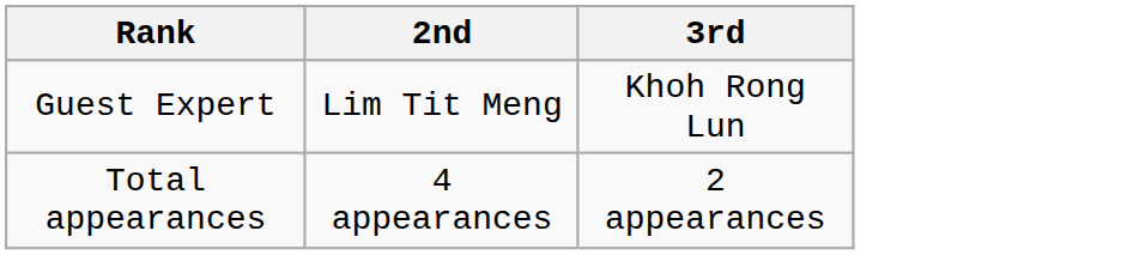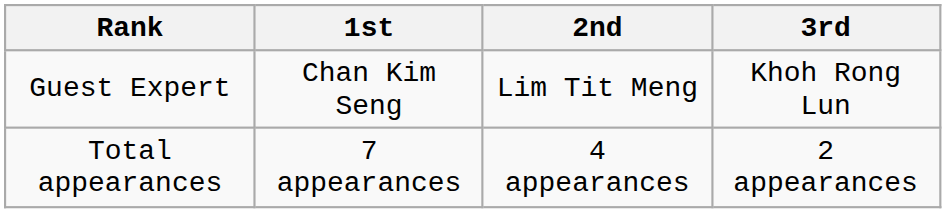+ column: 1st | Chan Kim Seng | 7 appearances
